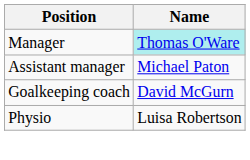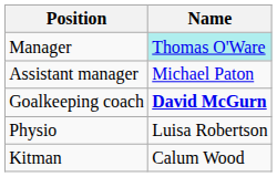Goalkeeping coach | Name: normal -> bold
+ row: Kitman | Calum Wood
